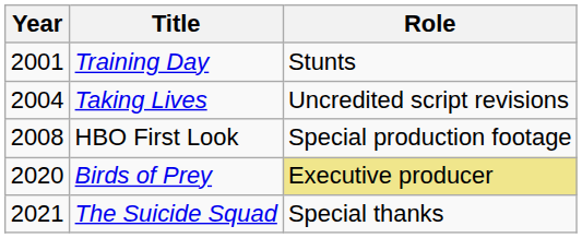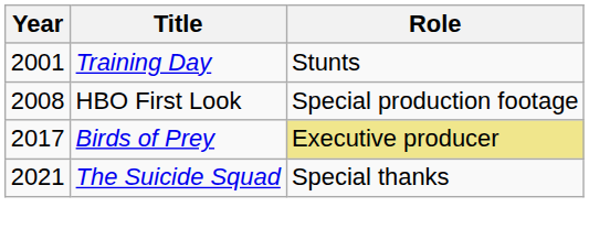- row: 2004 | Taking Lives | Uncredited script revisions
Birds of Prey | Year: 2020 -> 2017
